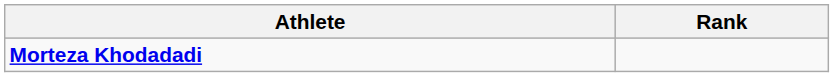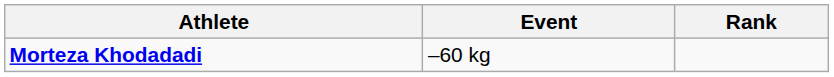+ column: Event | –60 kg
